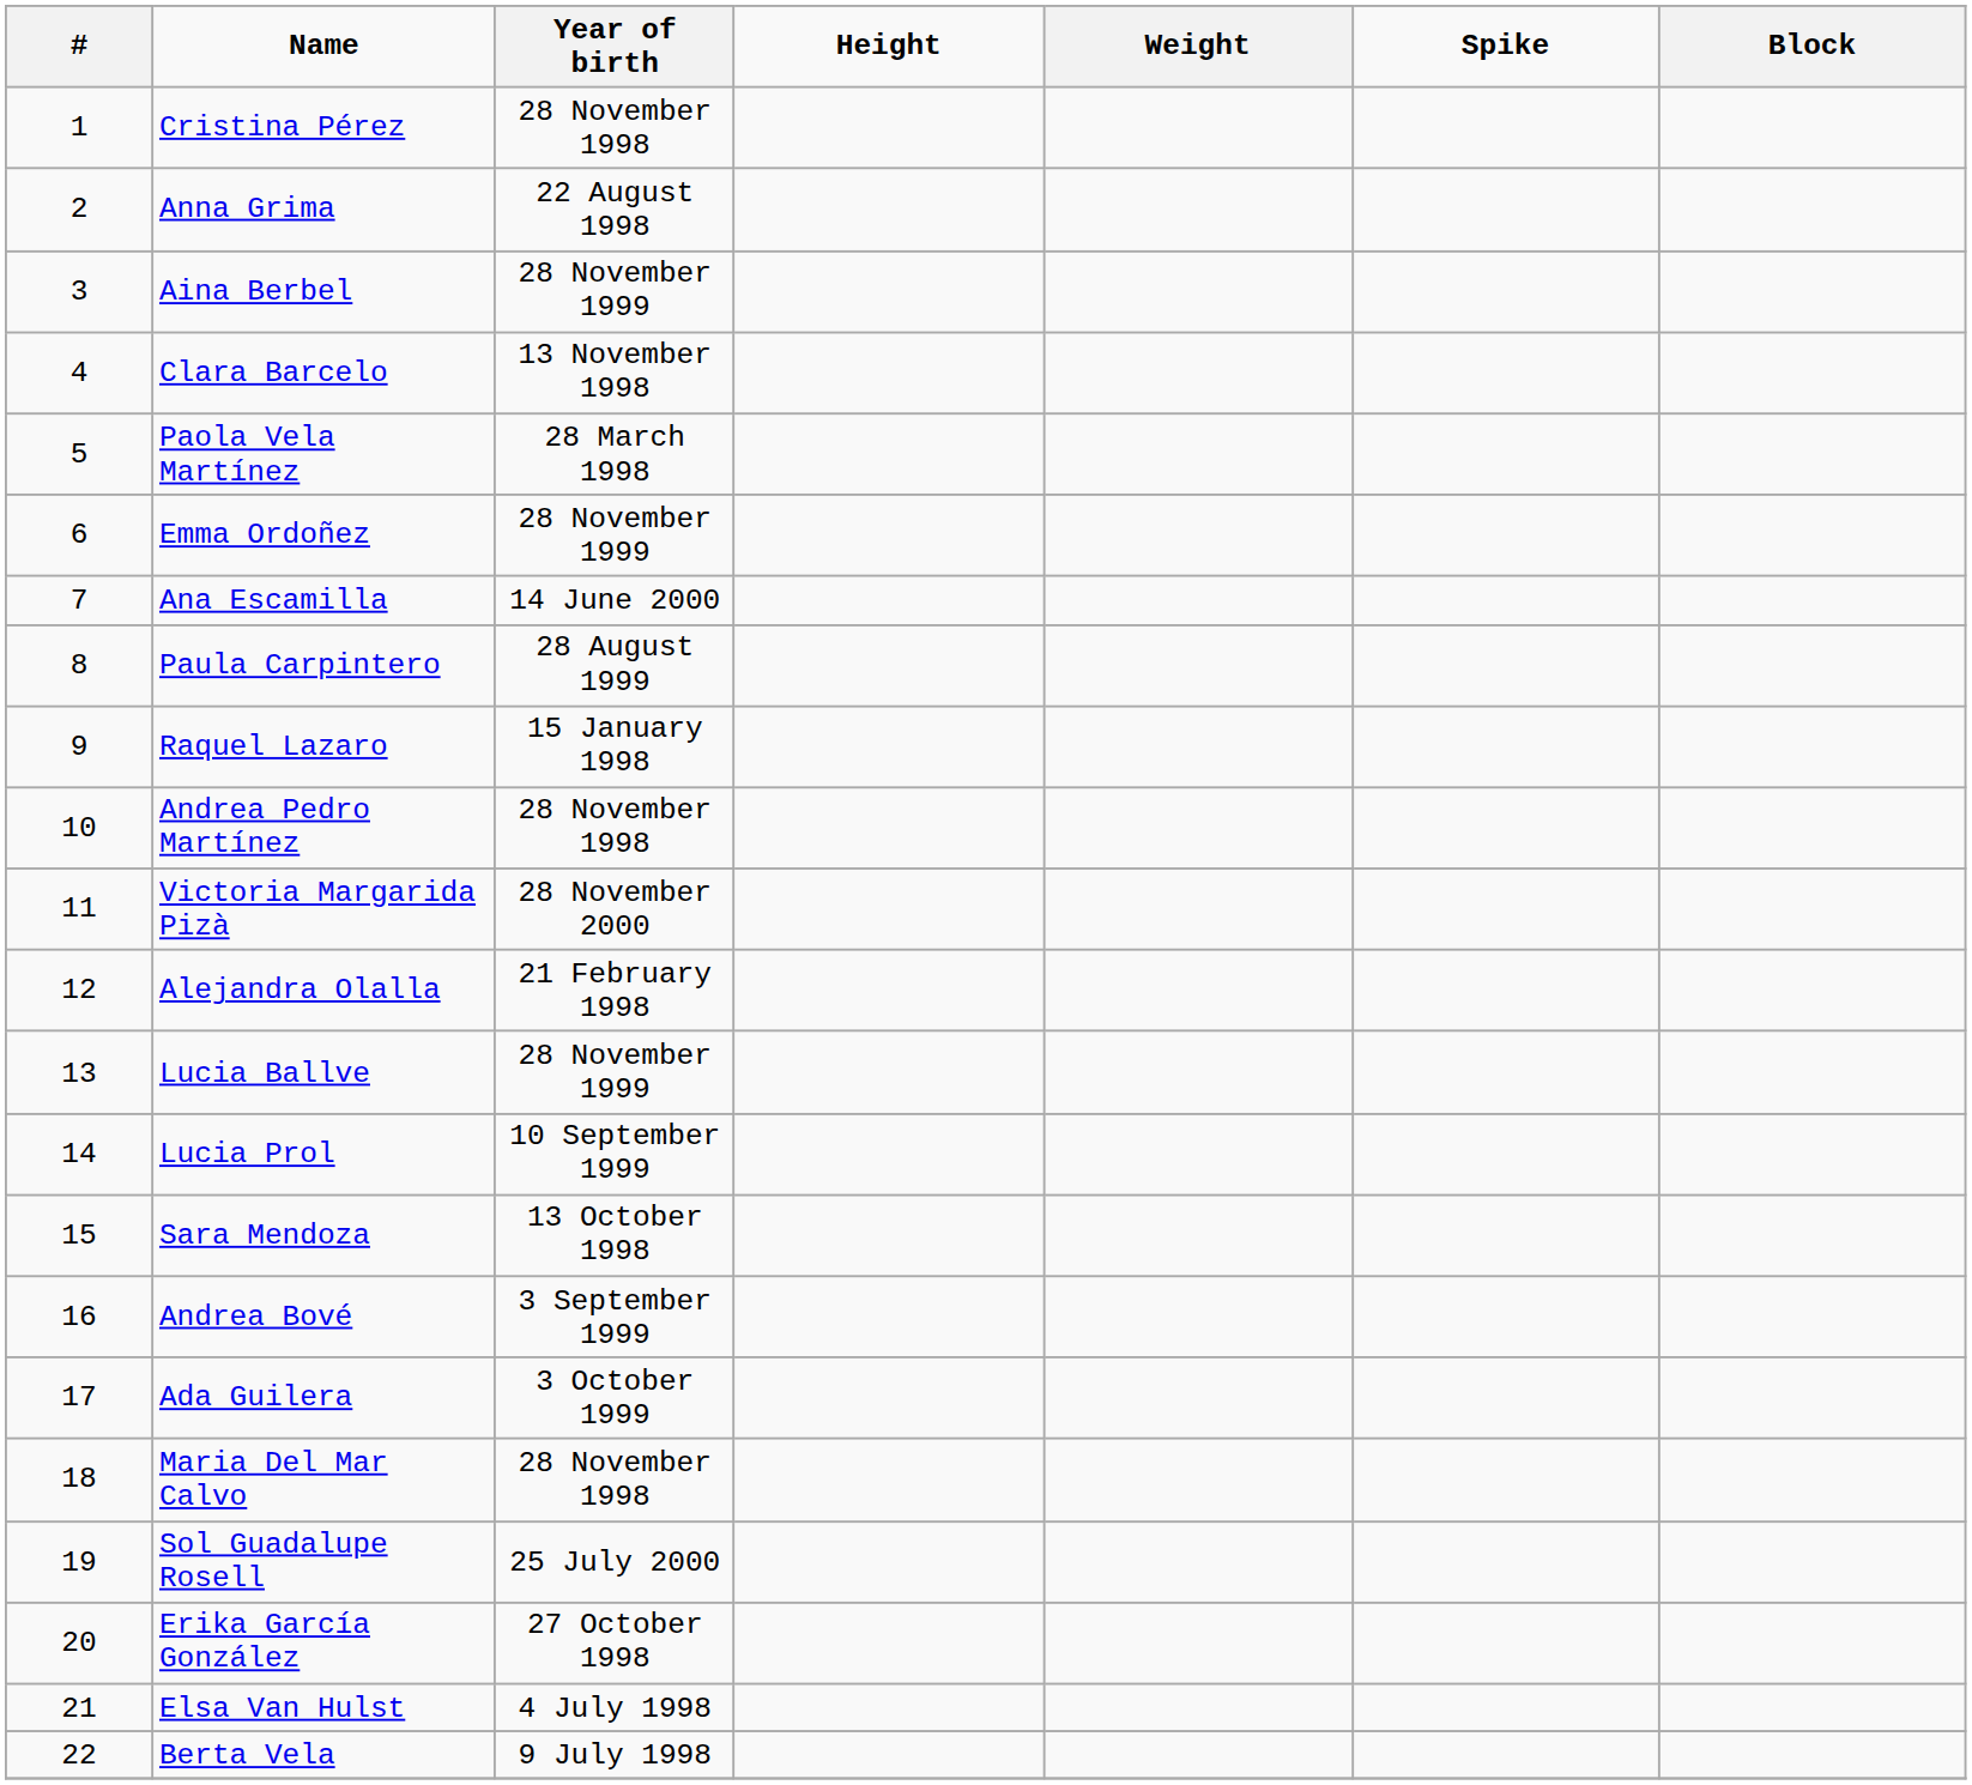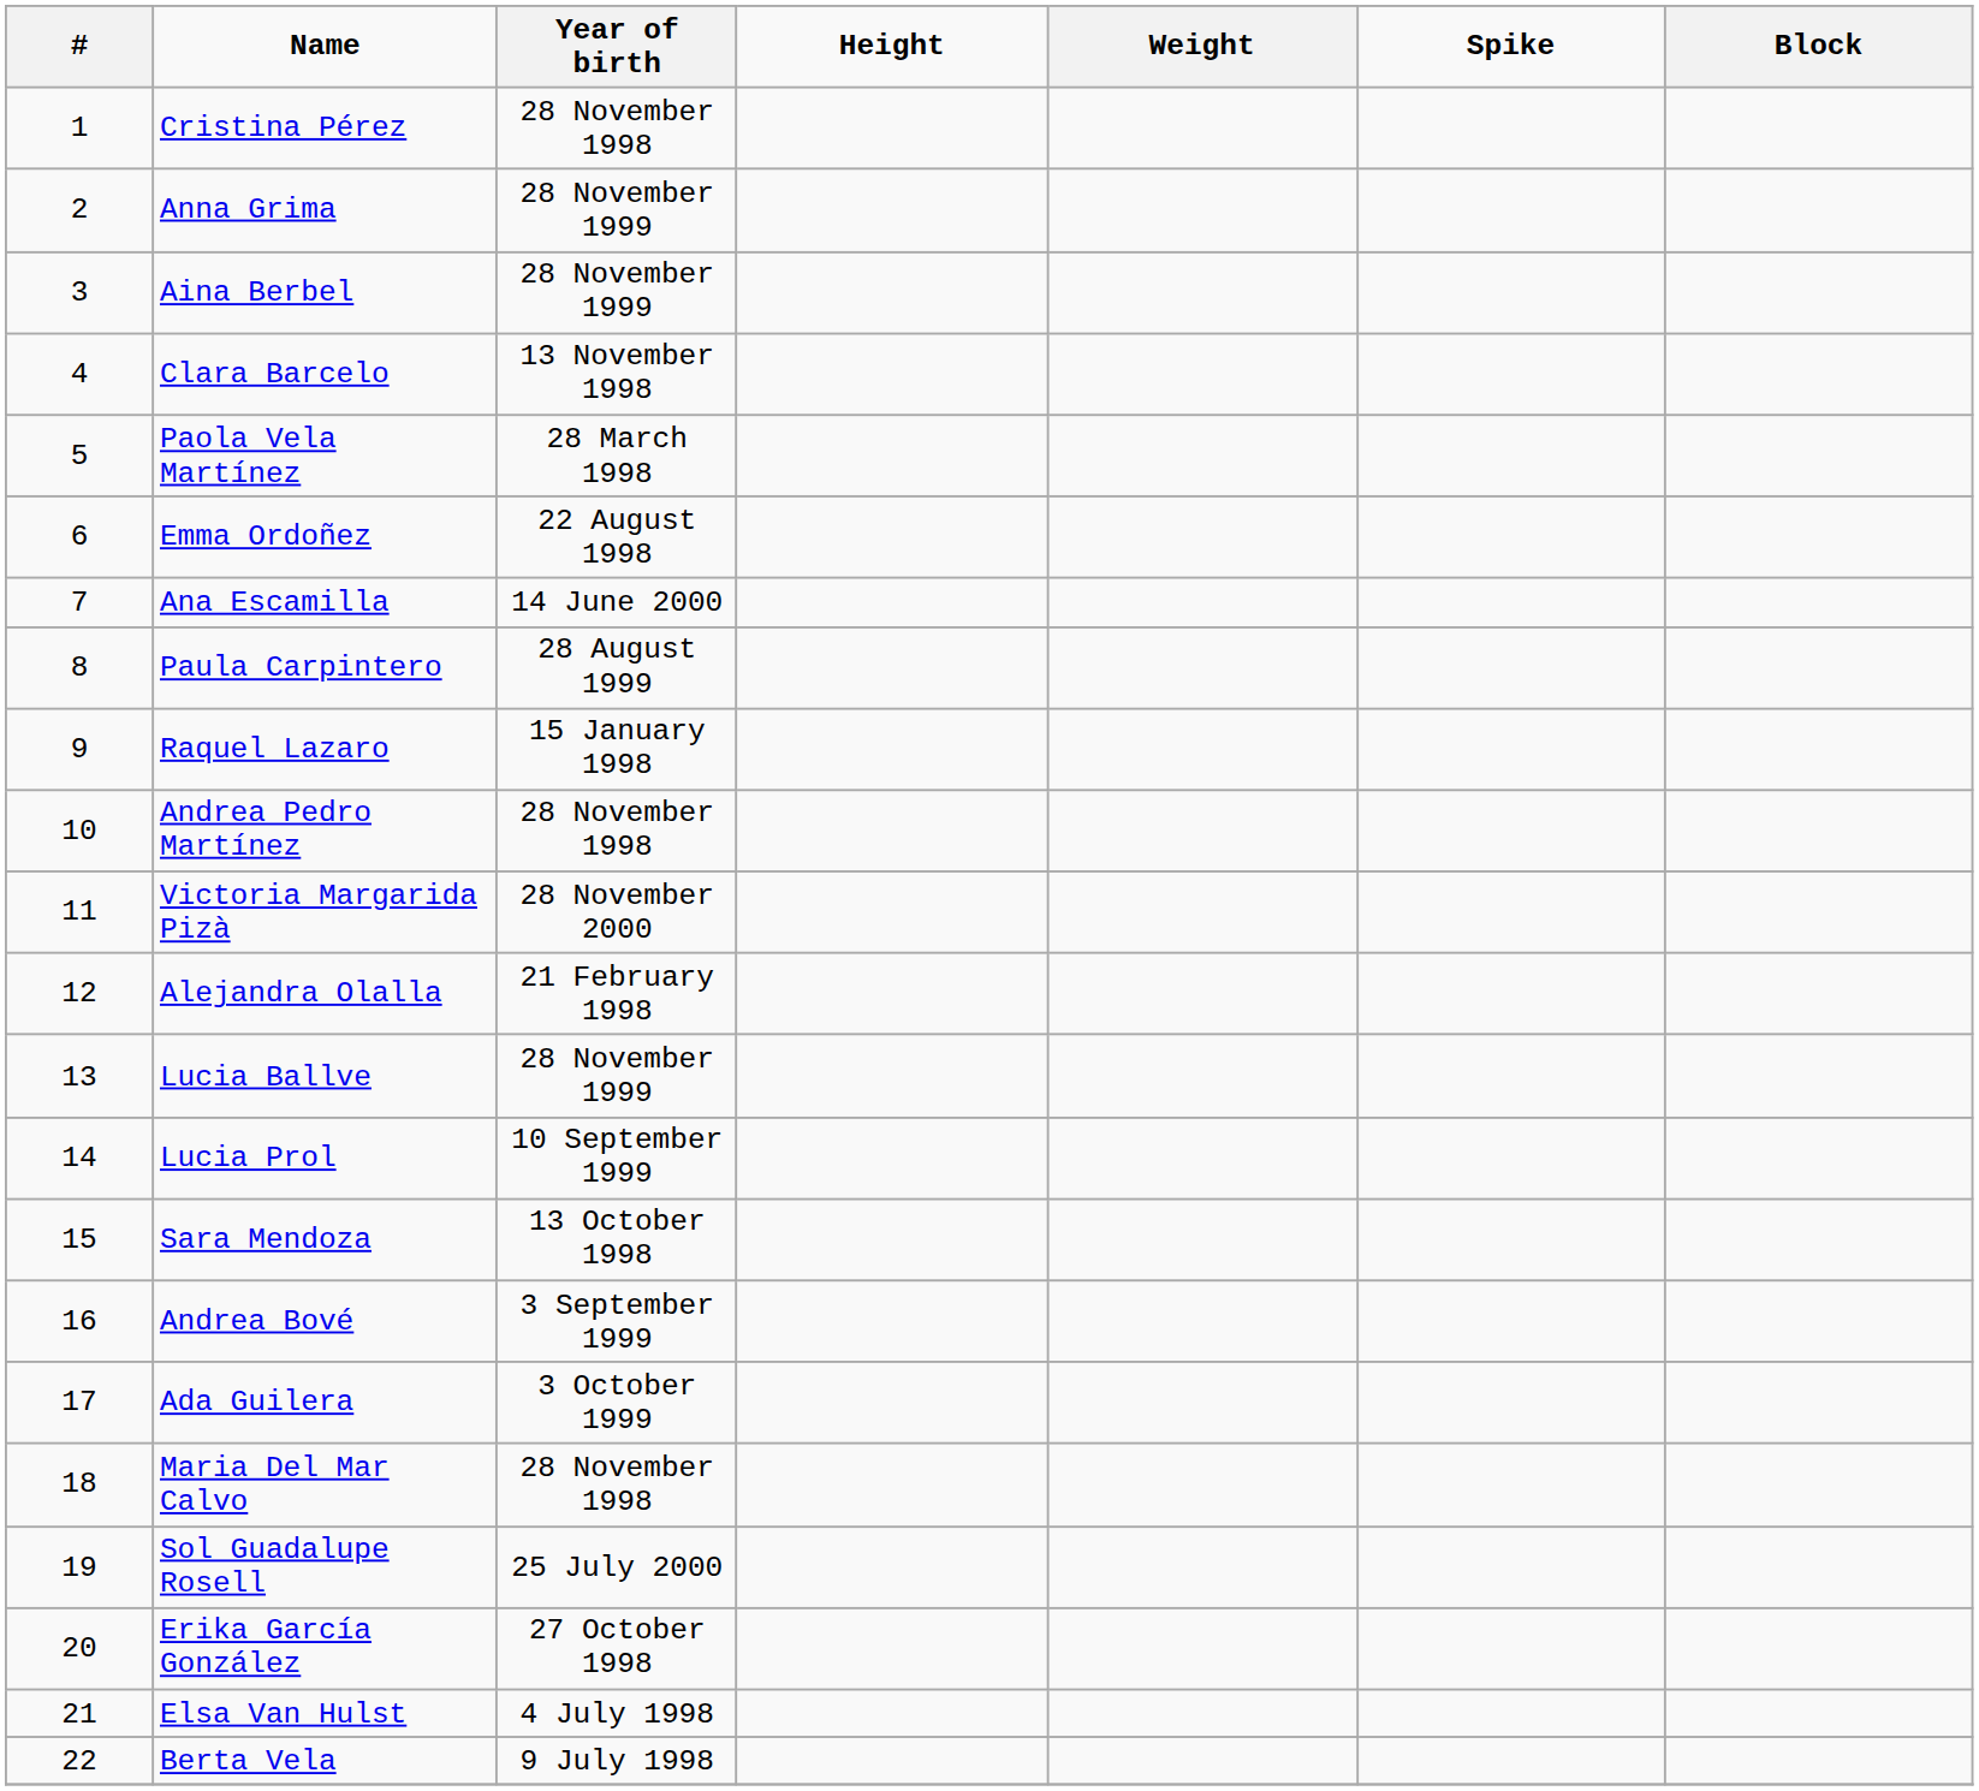Anna Grima | Year of birth: 22 August 1998 -> 28 November 1999
Emma Ordoñez | Year of birth: 28 November 1999 -> 22 August 1998
